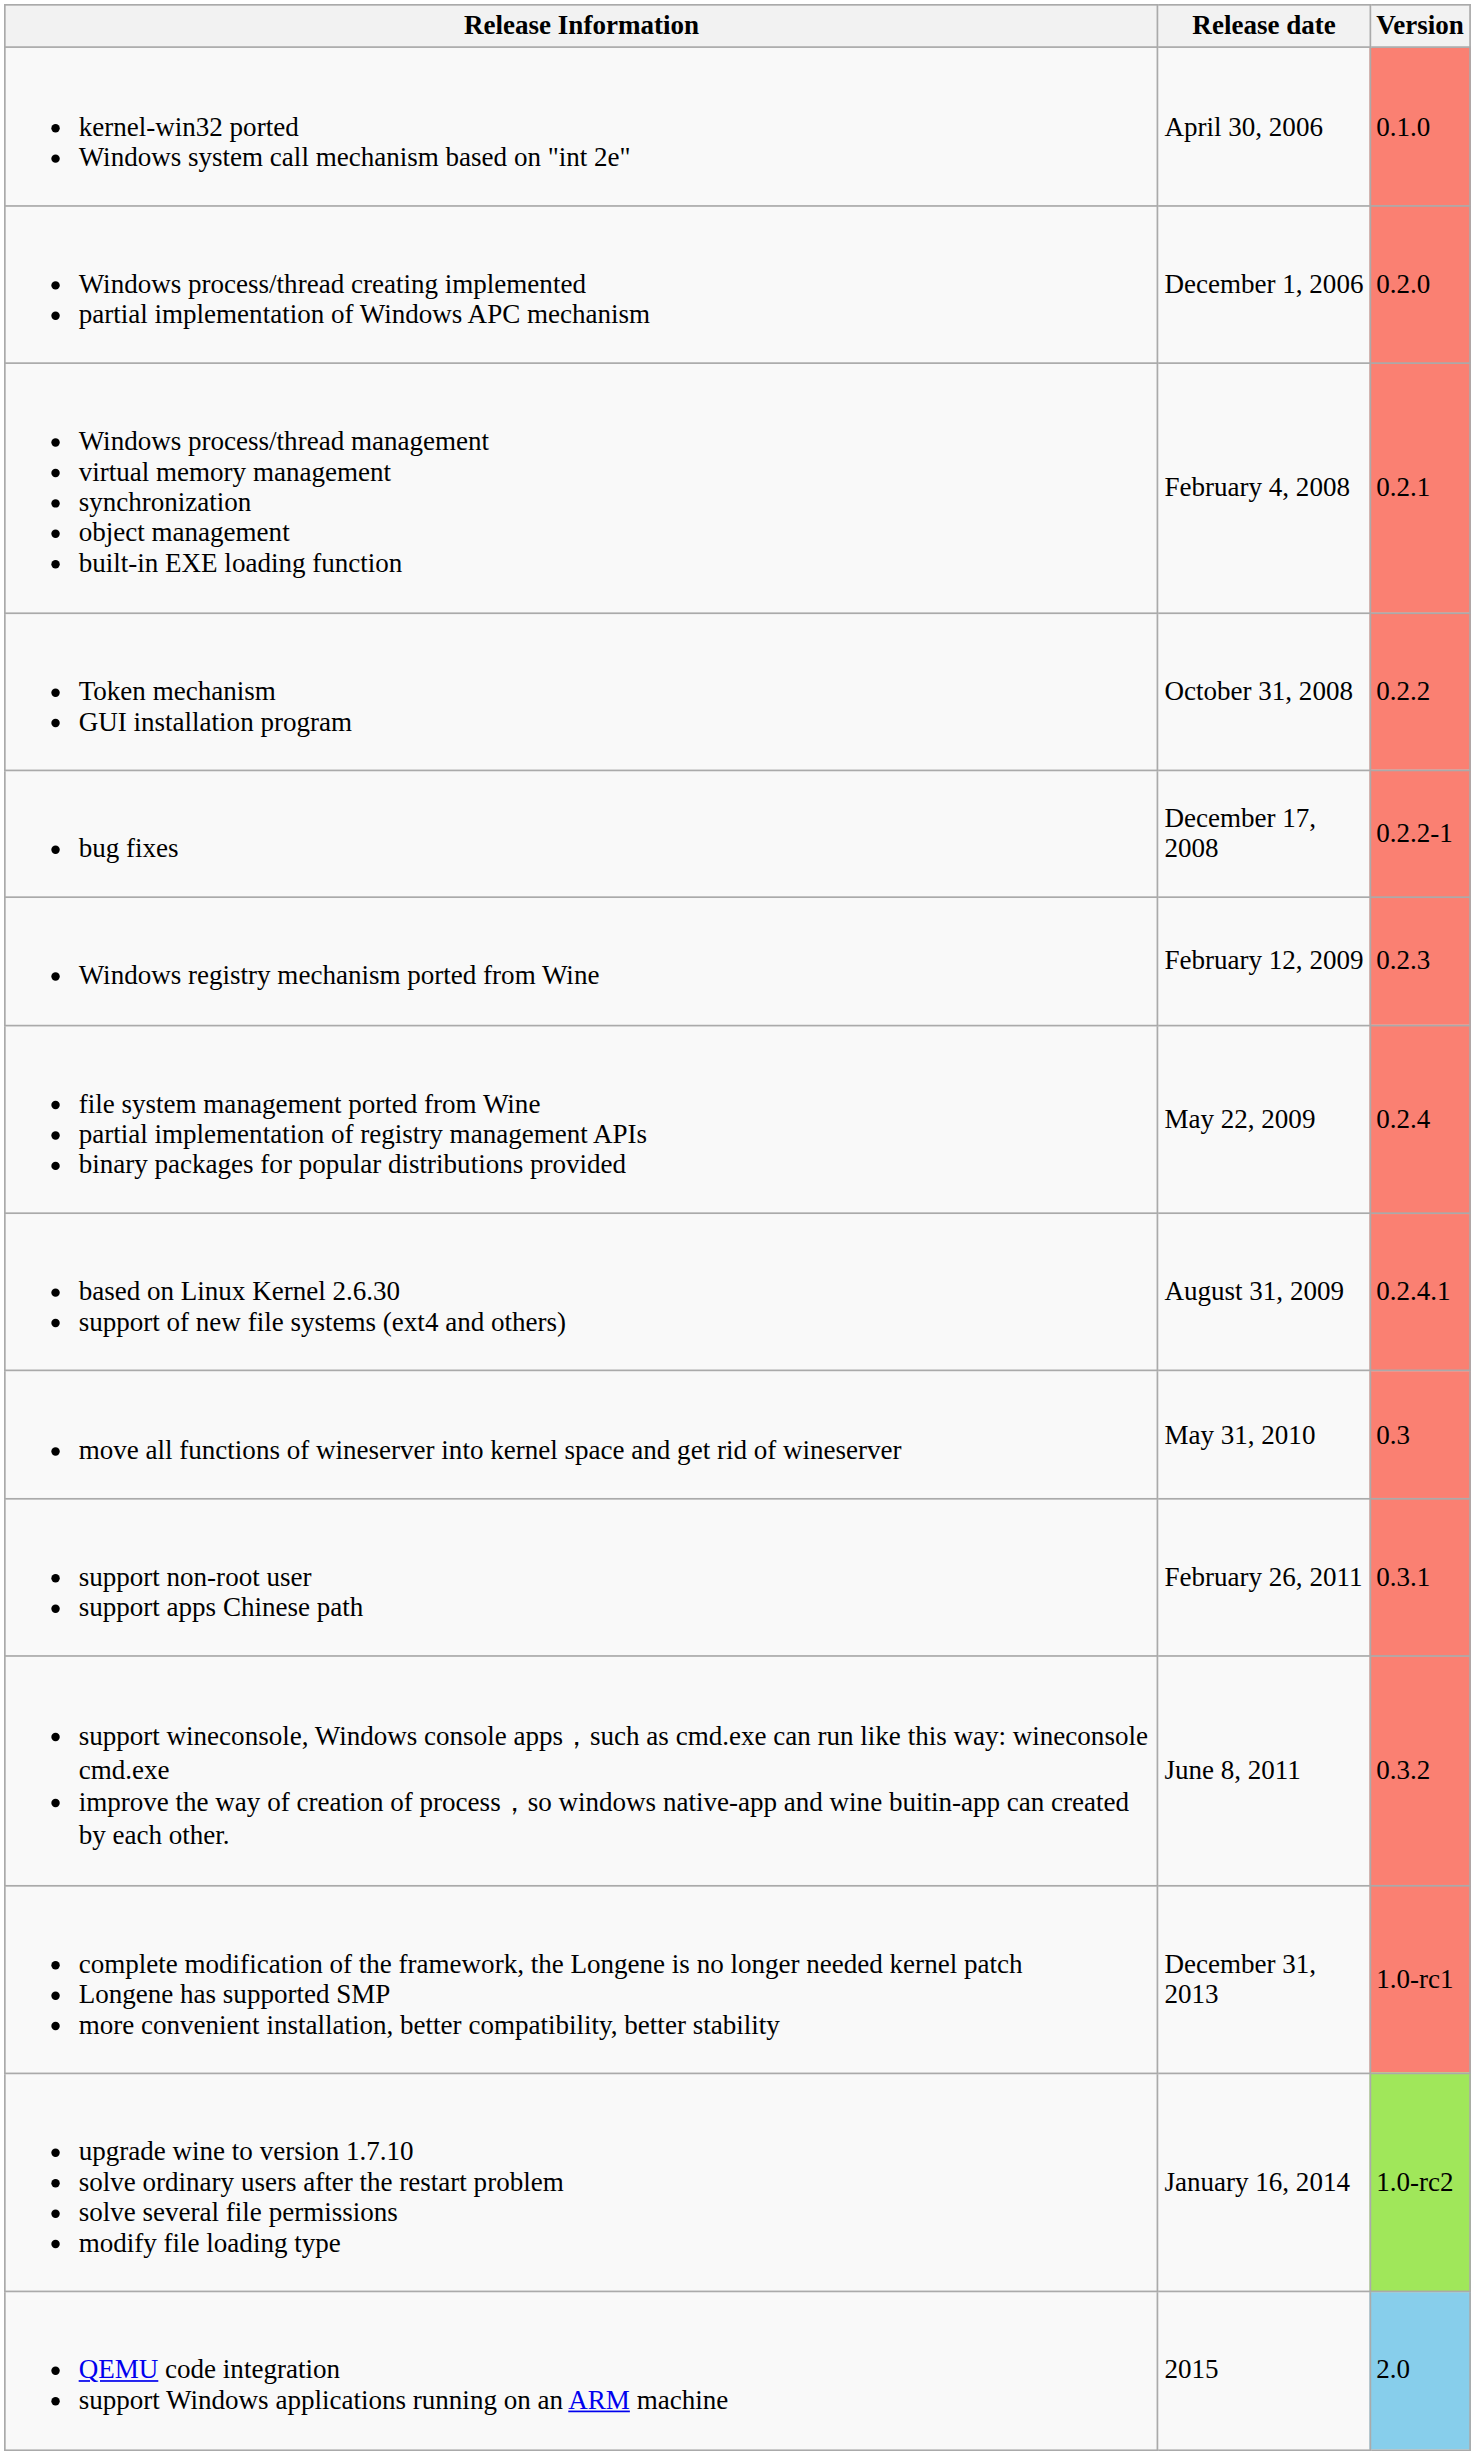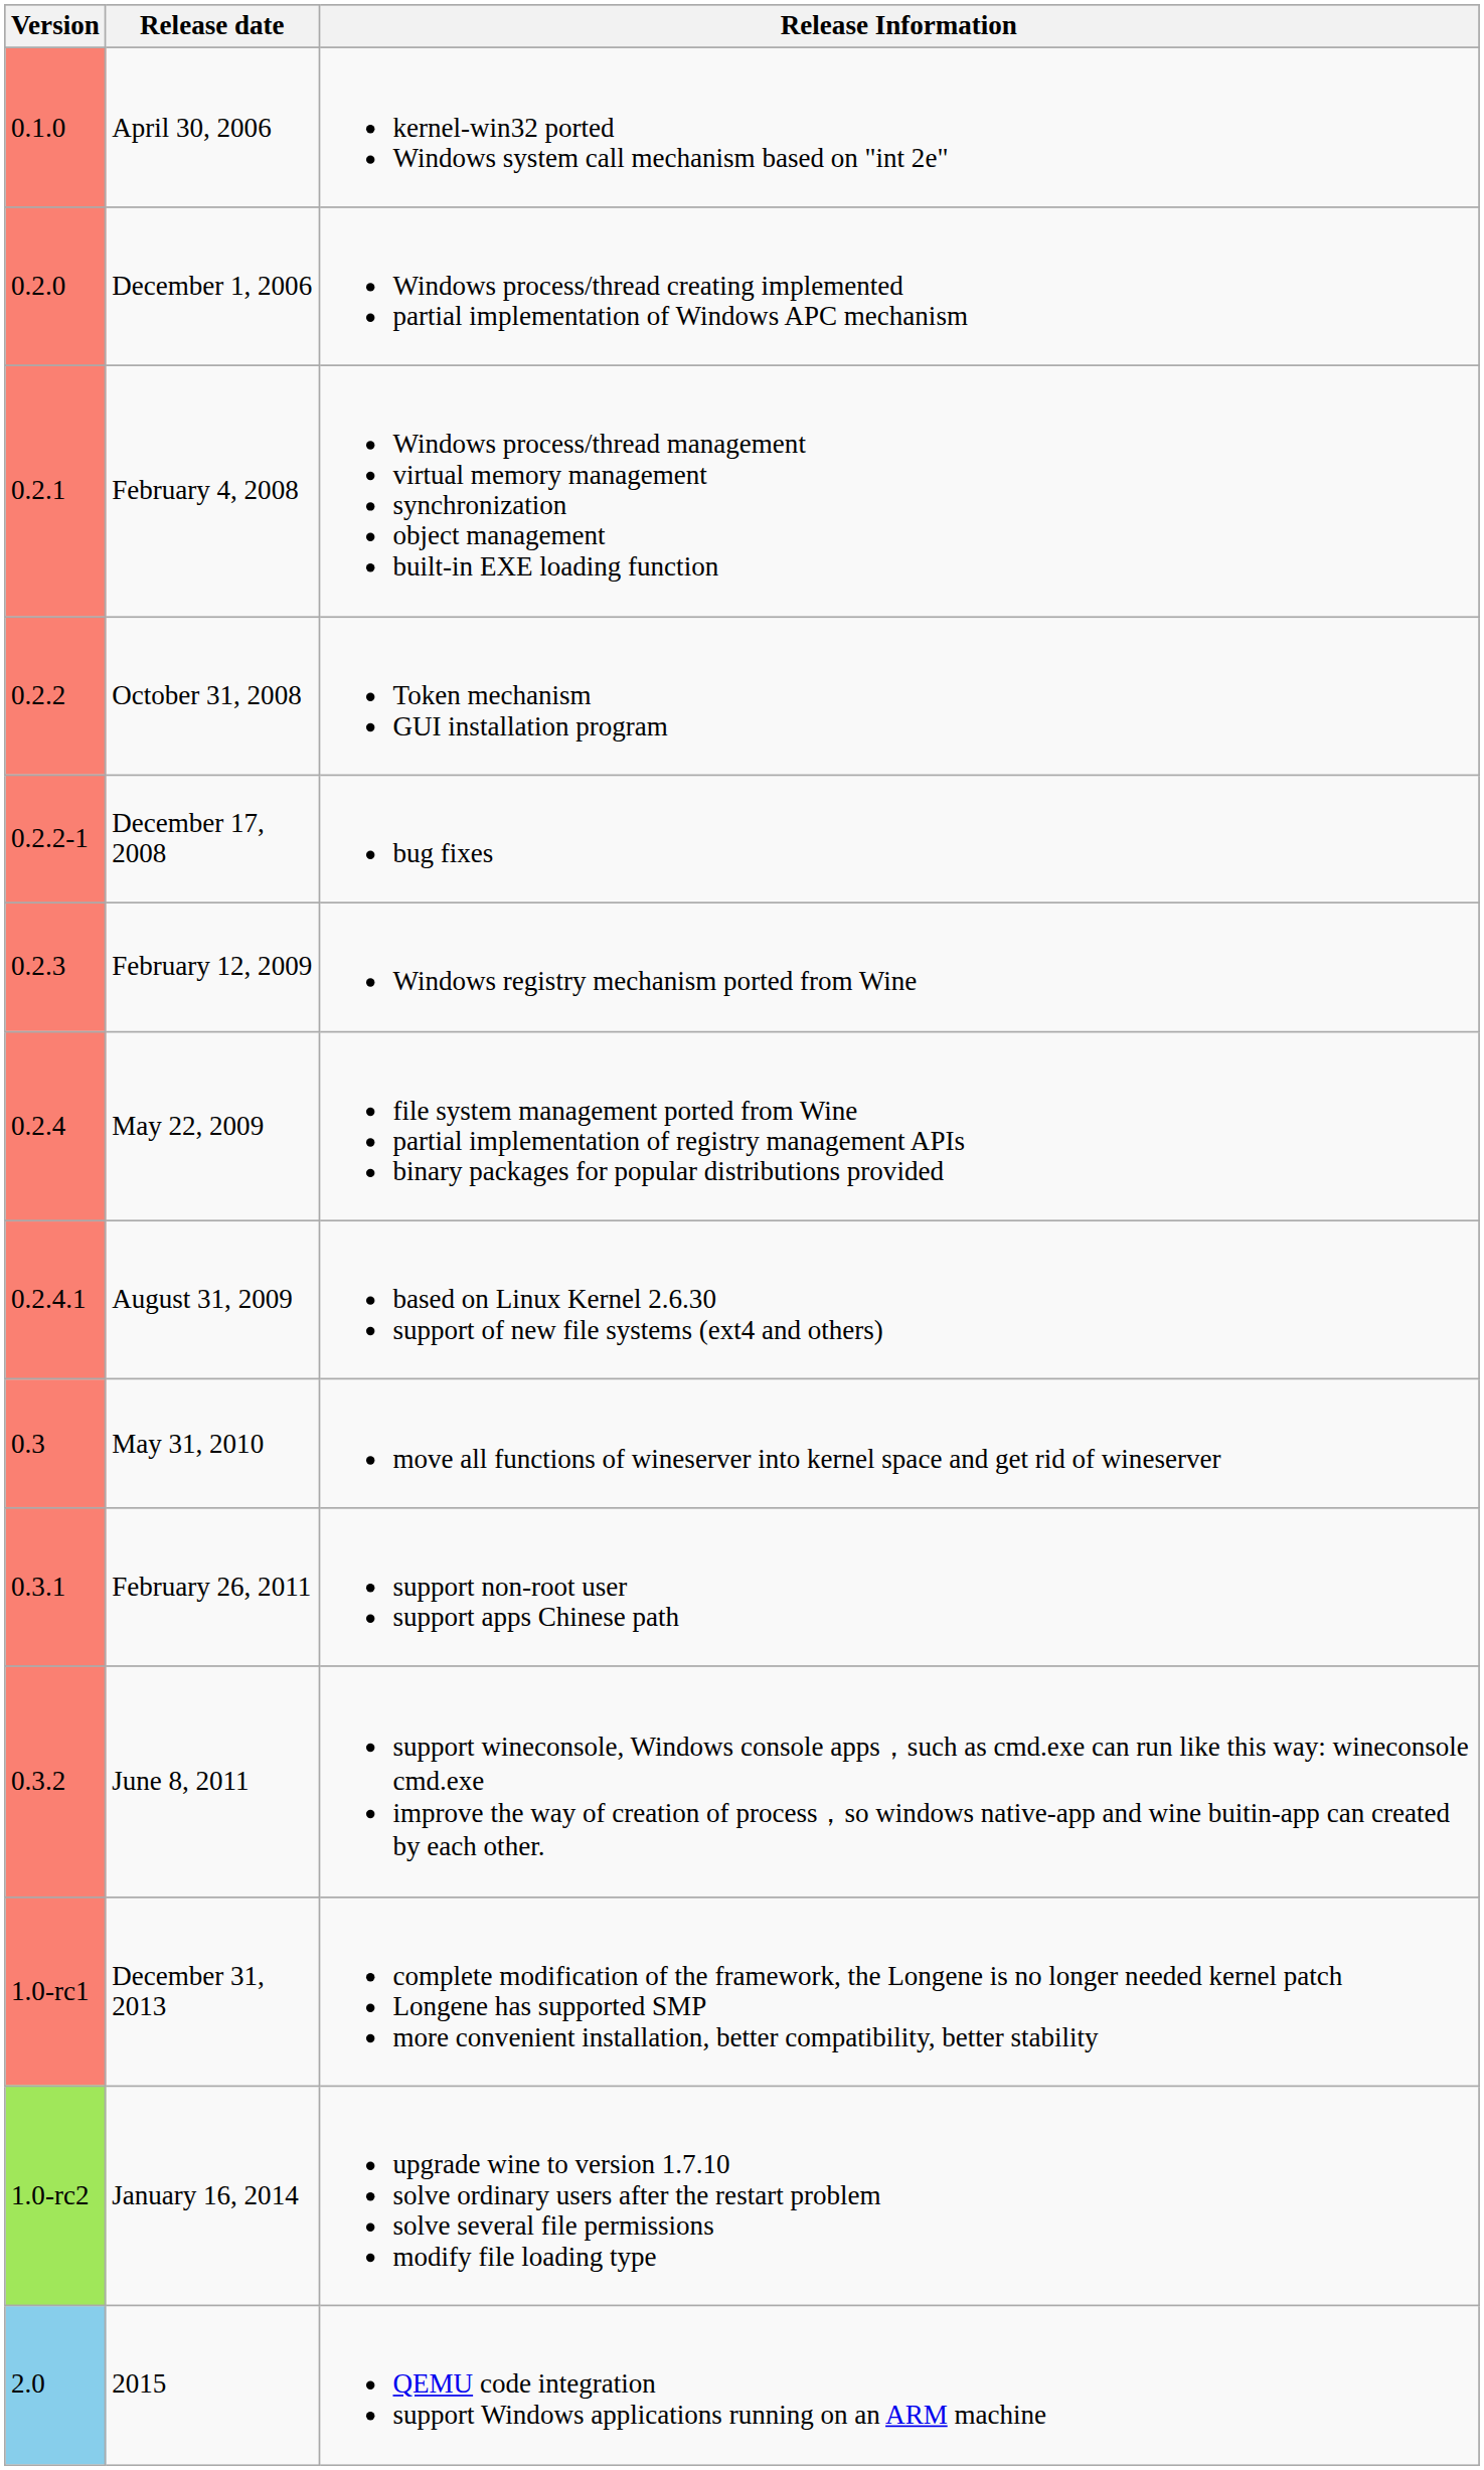columns swapped: Version <-> Release Information
